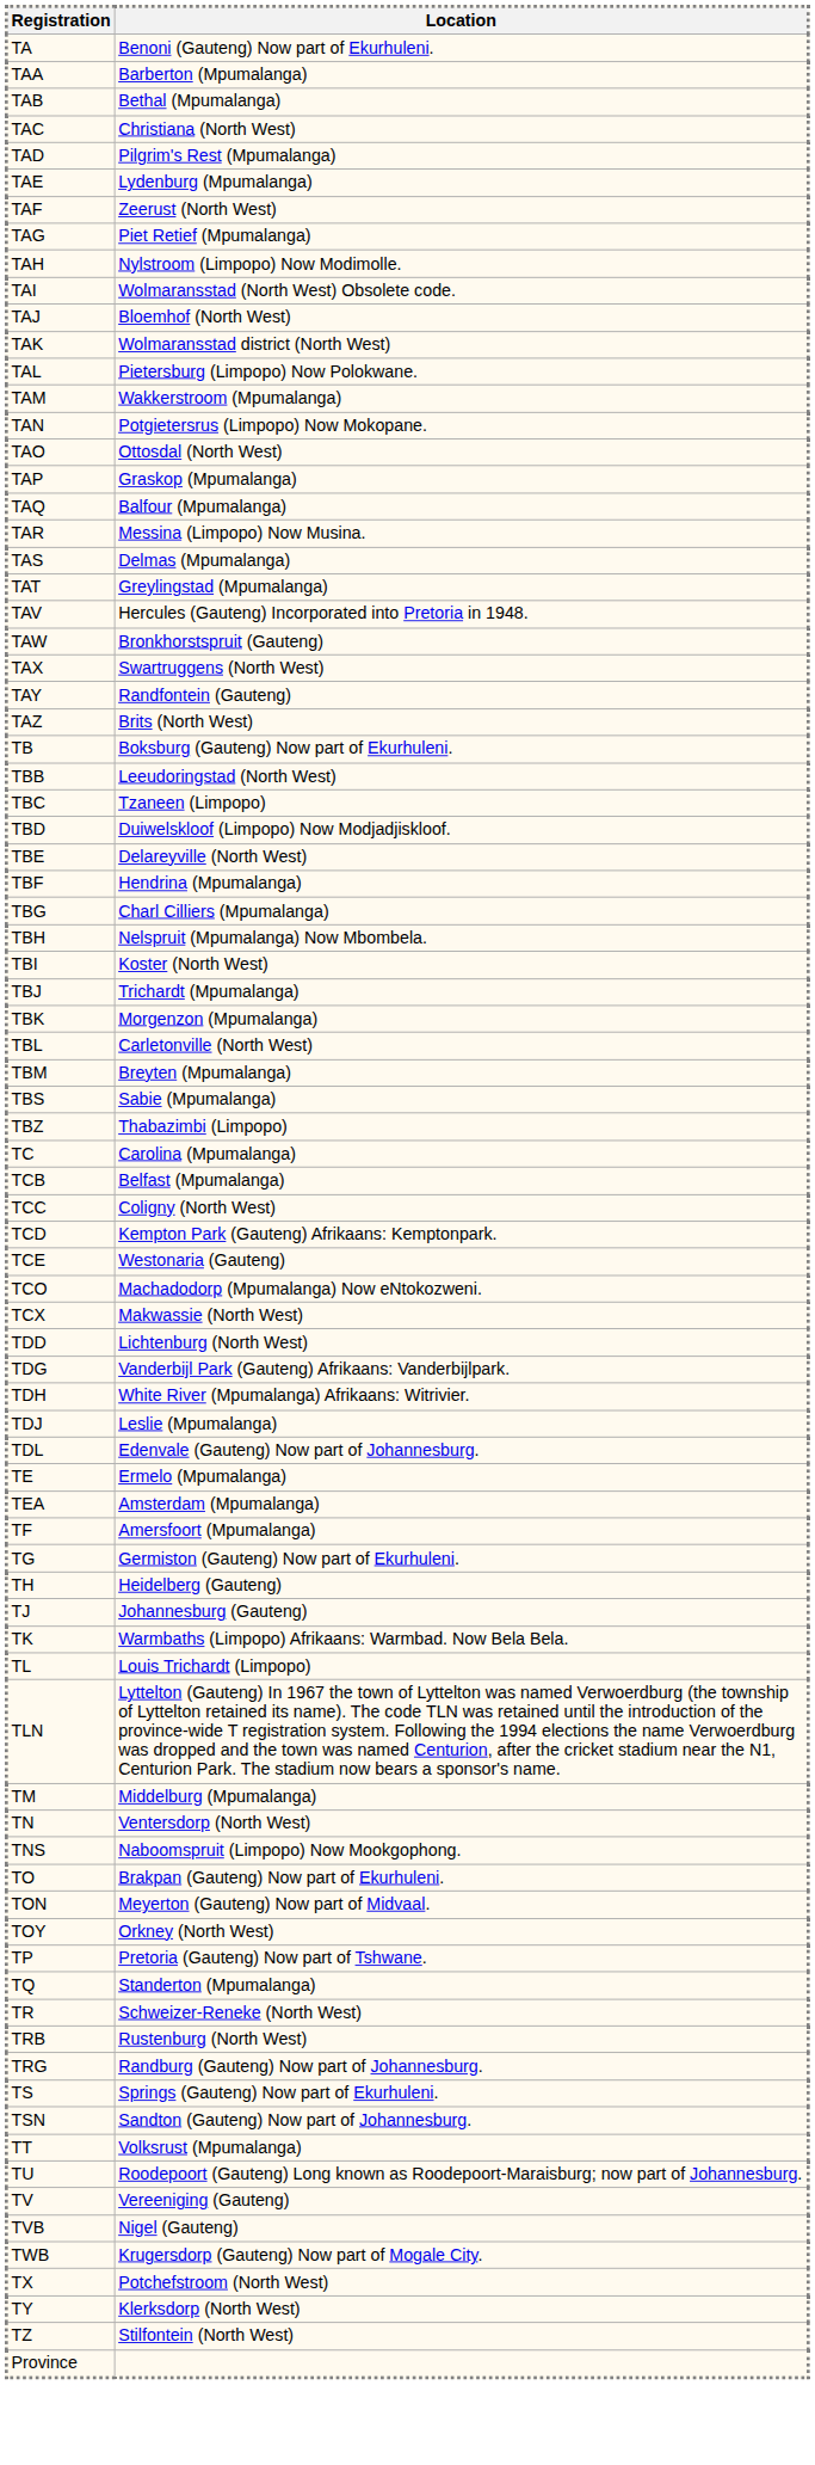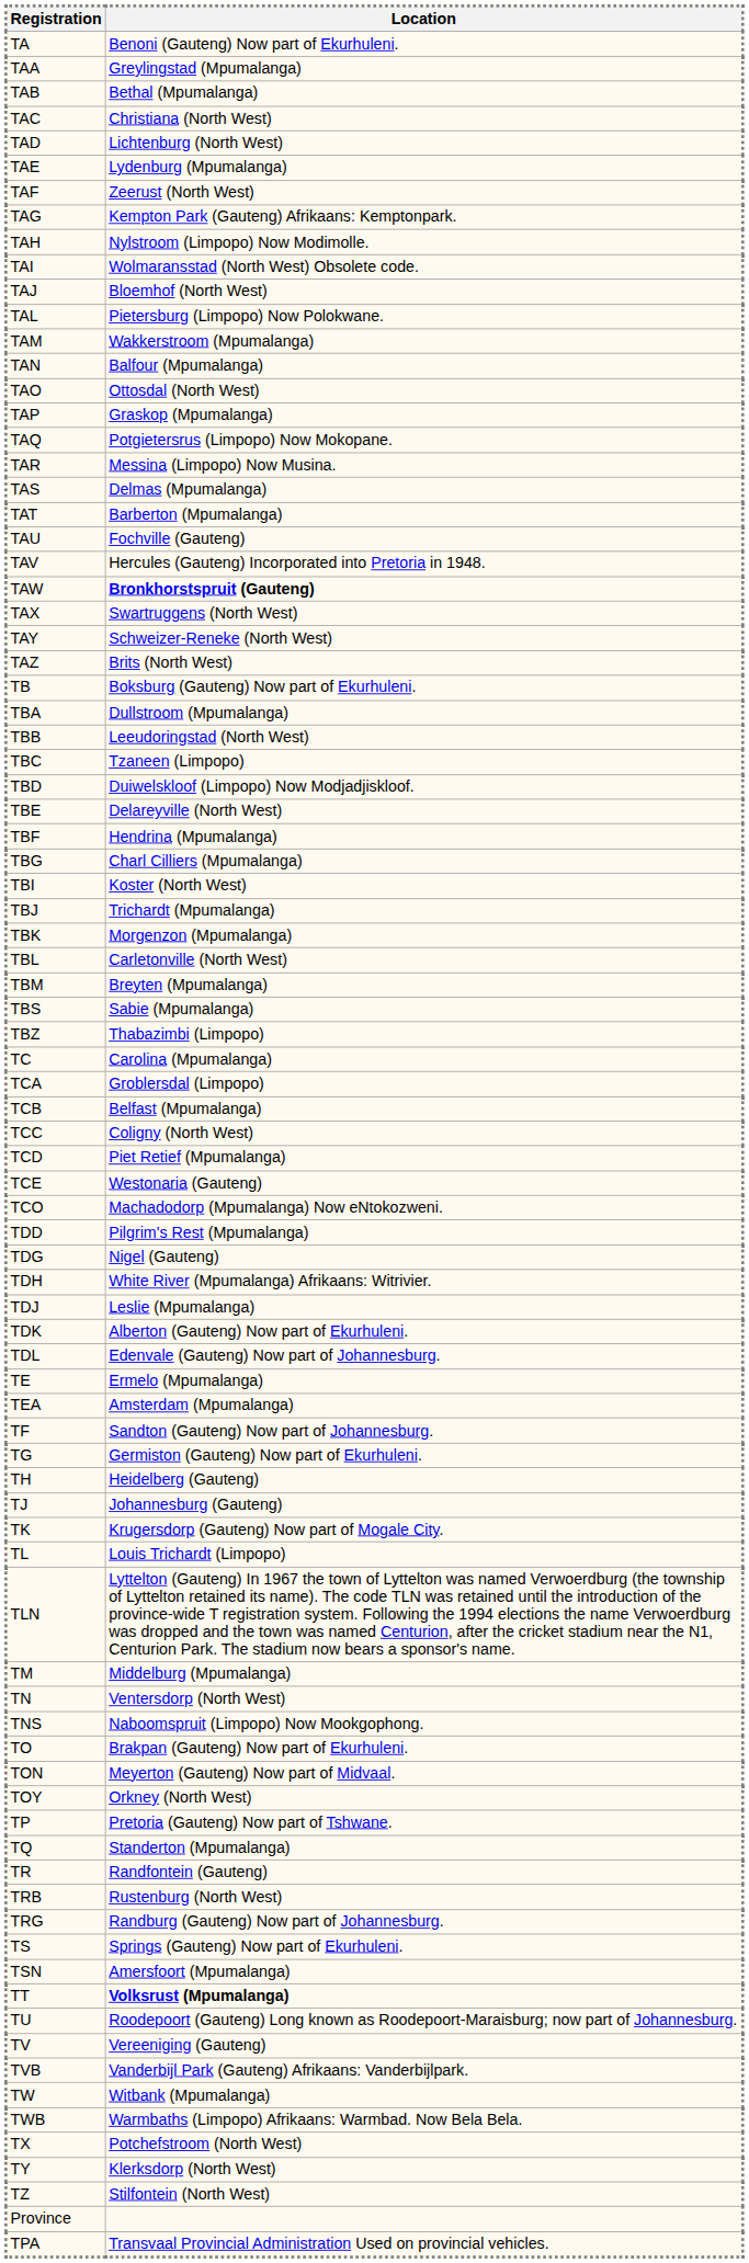TAA | Location: Barberton (Mpumalanga) -> Greylingstad (Mpumalanga)
TAD | Location: Pilgrim's Rest (Mpumalanga) -> Lichtenburg (North West)
TAG | Location: Piet Retief (Mpumalanga) -> Kempton Park (Gauteng) Afrikaans: Kemptonpark.
- row: TAK | Wolmaransstad district (North West)
TAN | Location: Potgietersrus (Limpopo) Now Mokopane. -> Balfour (Mpumalanga)
TAQ | Location: Balfour (Mpumalanga) -> Potgietersrus (Limpopo) Now Mokopane.
TAT | Location: Greylingstad (Mpumalanga) -> Barberton (Mpumalanga)
+ row: TAU | Fochville (Gauteng)
TAW | Location: normal -> bold
TAY | Location: Randfontein (Gauteng) -> Schweizer-Reneke (North West)
+ row: TBA | Dullstroom (Mpumalanga)
- row: TBH | Nelspruit (Mpumalanga) Now Mbombela.
+ row: TCA | Groblersdal (Limpopo)
TCD | Location: Kempton Park (Gauteng) Afrikaans: Kemptonpark. -> Piet Retief (Mpumalanga)
- row: TCX | Makwassie (North West)
TDD | Location: Lichtenburg (North West) -> Pilgrim's Rest (Mpumalanga)
TDG | Location: Vanderbijl Park (Gauteng) Afrikaans: Vanderbijlpark. -> Nigel (Gauteng)
+ row: TDK | Alberton (Gauteng) Now part of Ekurhuleni.
TF | Location: Amersfoort (Mpumalanga) -> Sandton (Gauteng) Now part of Johannesburg.
TK | Location: Warmbaths (Limpopo) Afrikaans: Warmbad. Now Bela Bela. -> Krugersdorp (Gauteng) Now part of Mogale City.
TR | Location: Schweizer-Reneke (North West) -> Randfontein (Gauteng)
TSN | Location: Sandton (Gauteng) Now part of Johannesburg. -> Amersfoort (Mpumalanga)
TT | Location: normal -> bold
TVB | Location: Nigel (Gauteng) -> Vanderbijl Park (Gauteng) Afrikaans: Vanderbijlpark.
+ row: TW | Witbank (Mpumalanga)
TWB | Location: Krugersdorp (Gauteng) Now part of Mogale City. -> Warmbaths (Limpopo) Afrikaans: Warmbad. Now Bela Bela.
+ row: TPA | Transvaal Provincial Administration Used on provincial vehicles.
